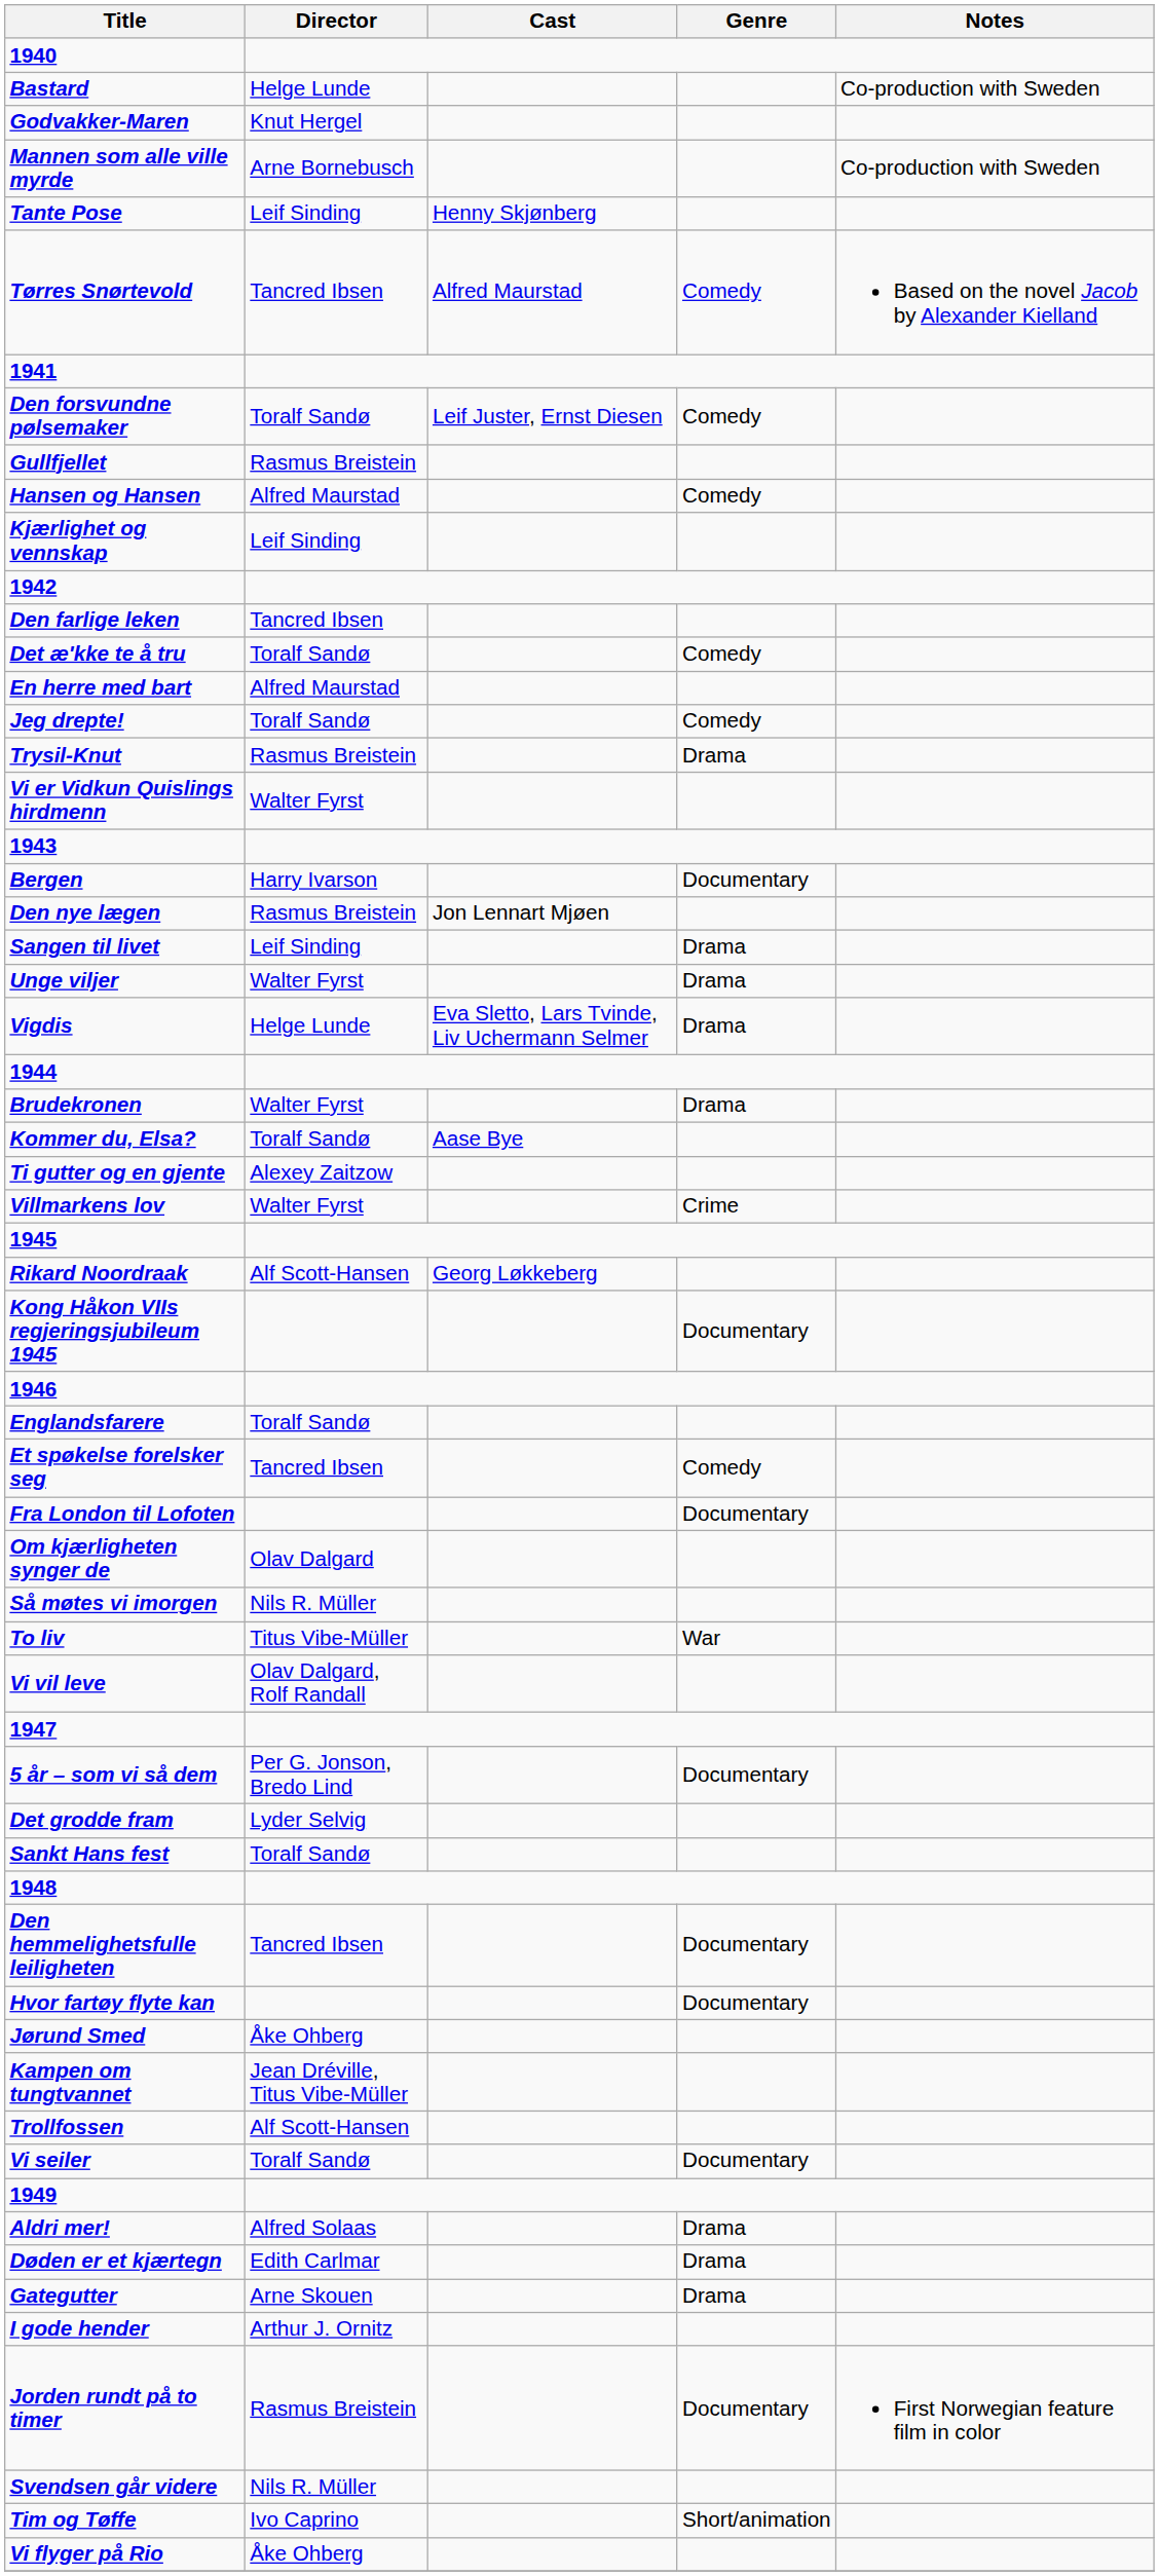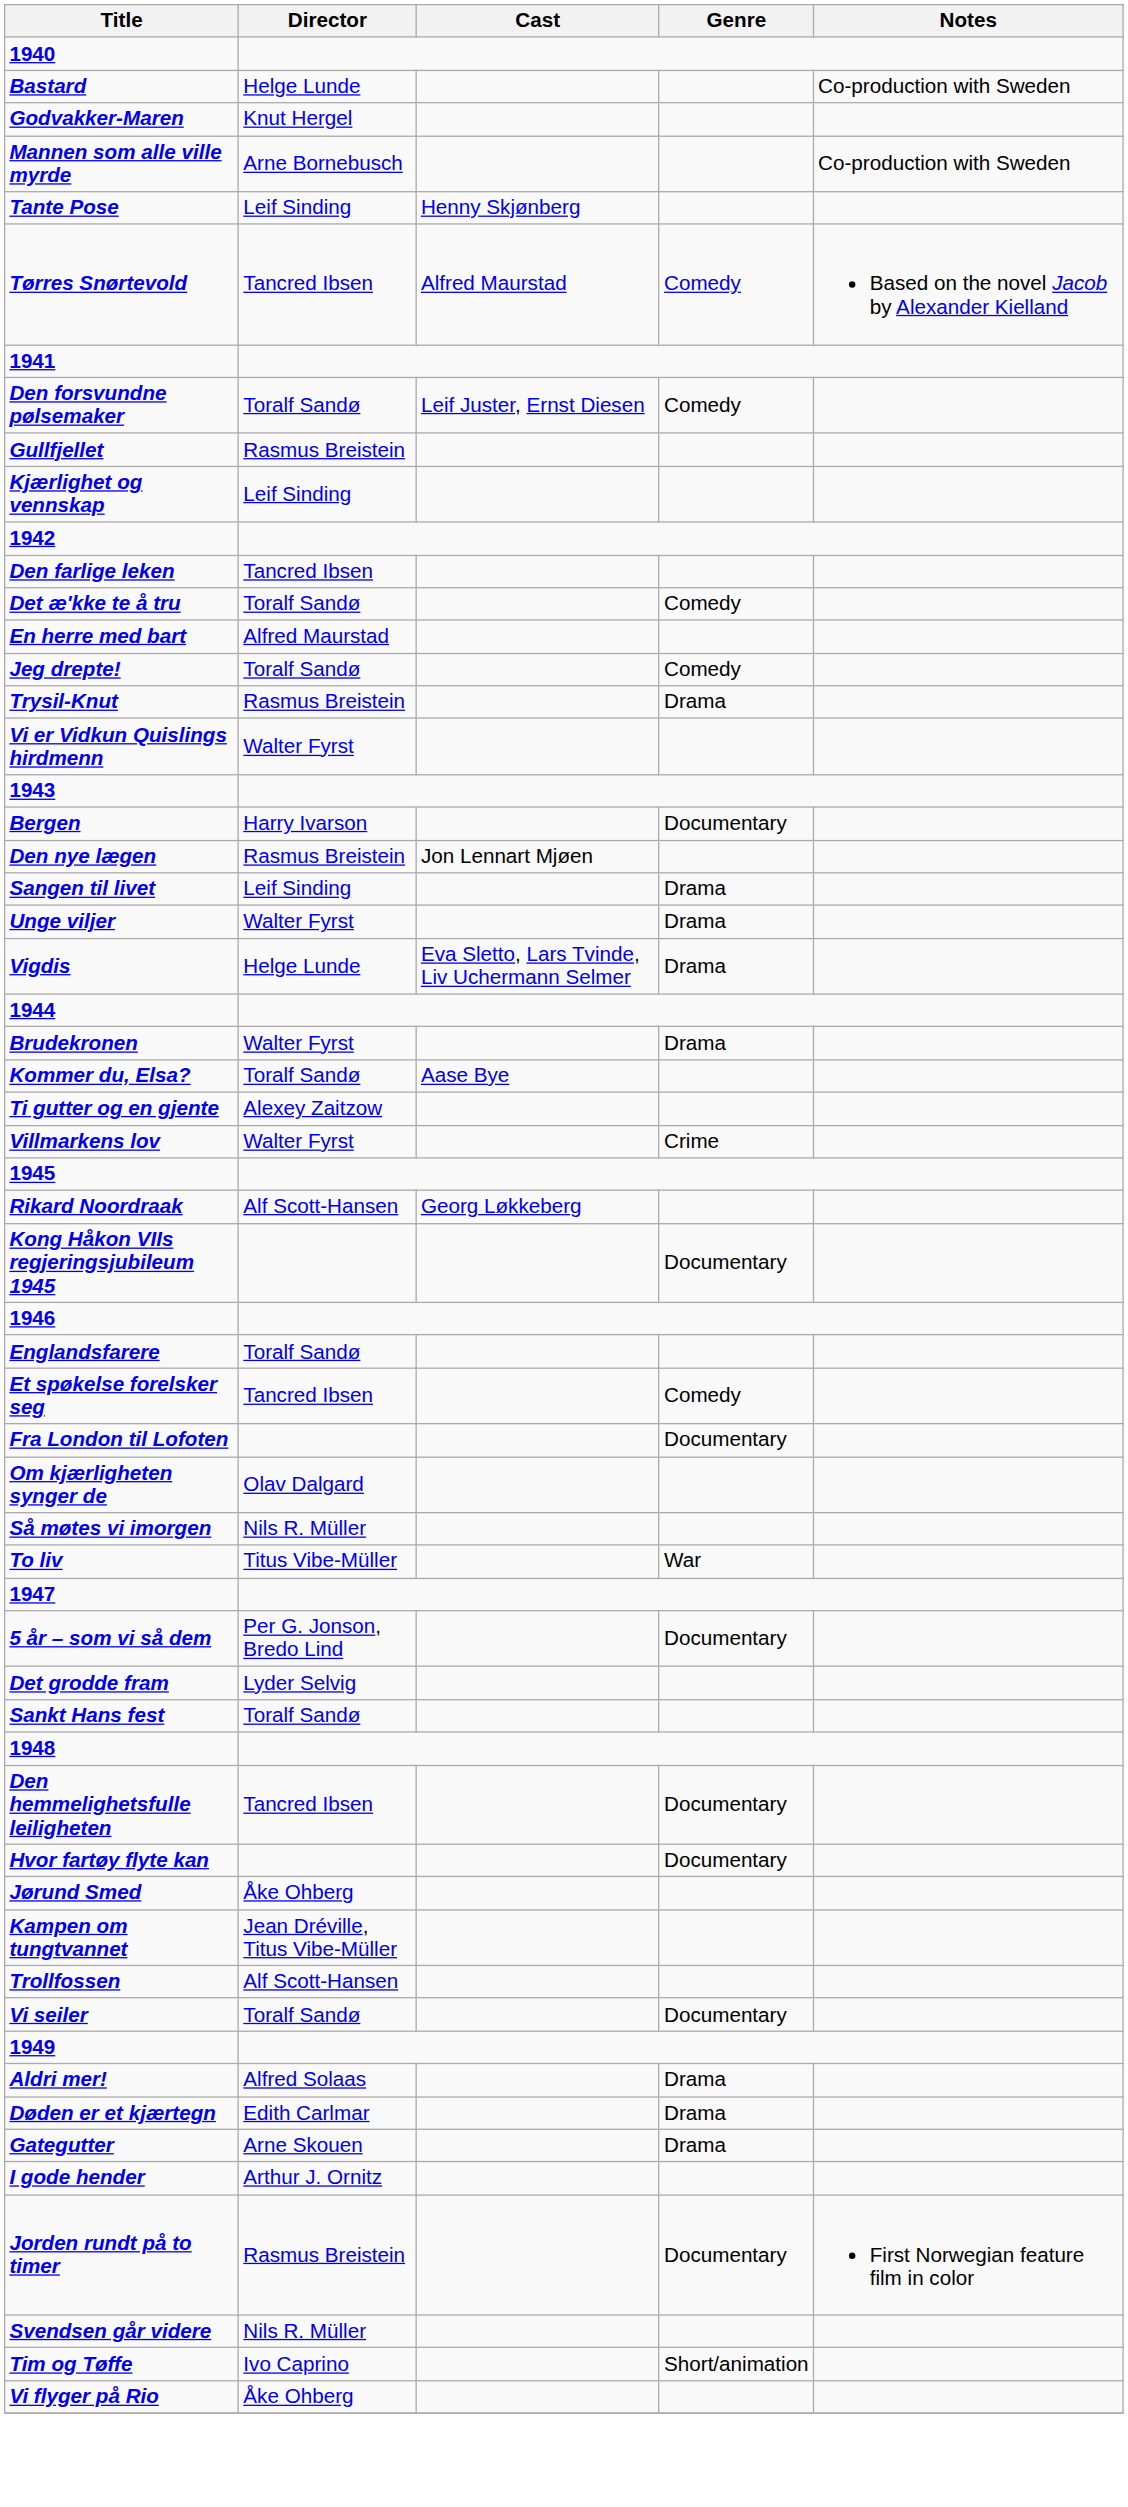- row: Hansen og Hansen | Alfred Maurstad | Comedy
- row: Vi vil leve | Olav Dalgard, Rolf Randall
